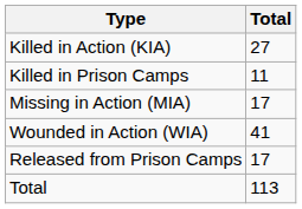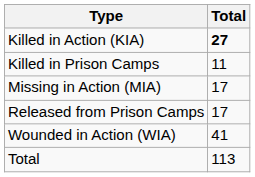Killed in Action (KIA) | Total: normal -> bold
rows swapped: Wounded in Action (WIA) <-> Released from Prison Camps
